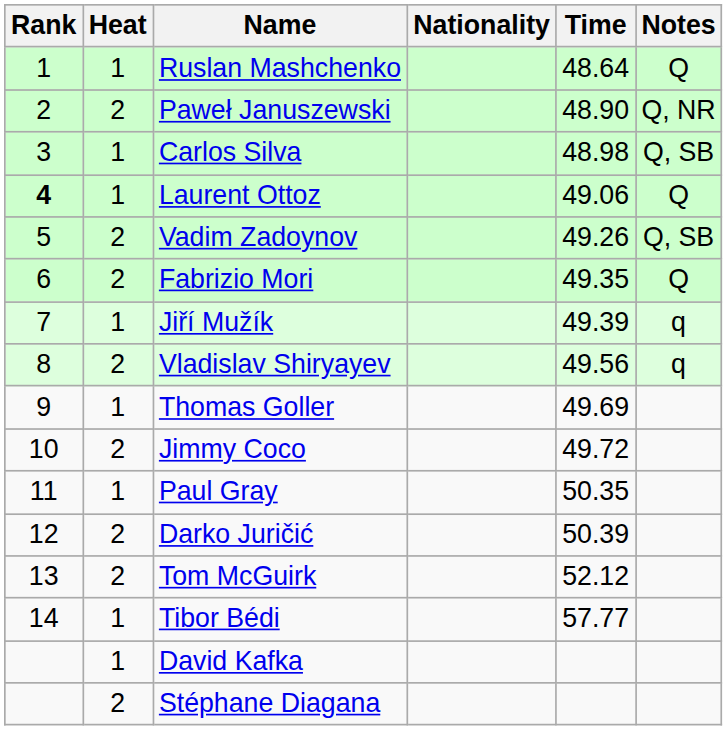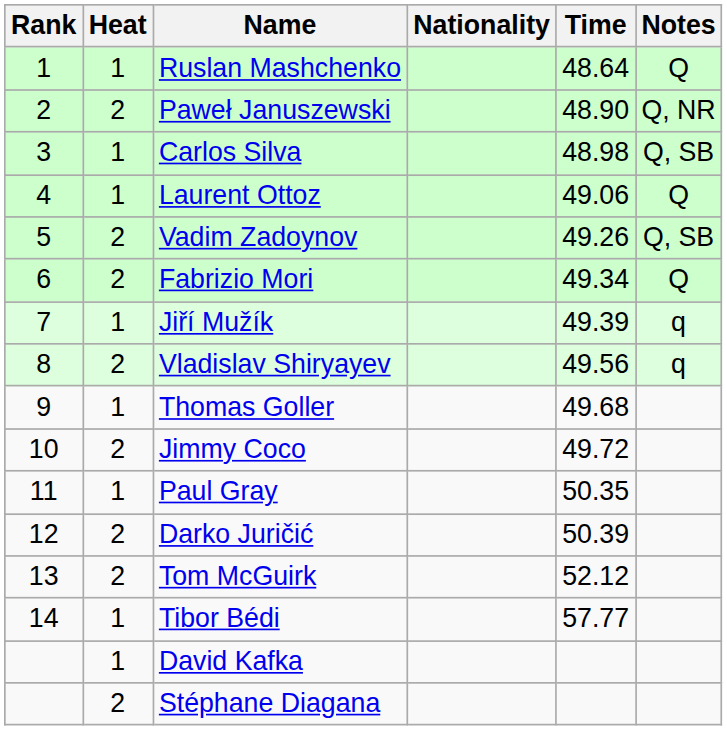Laurent Ottoz | Rank: bold -> normal
Fabrizio Mori | Time: 49.35 -> 49.34
Thomas Goller | Time: 49.69 -> 49.68
